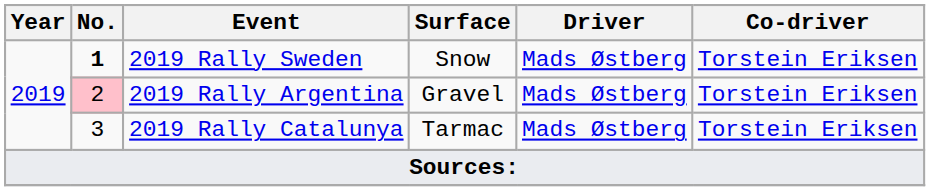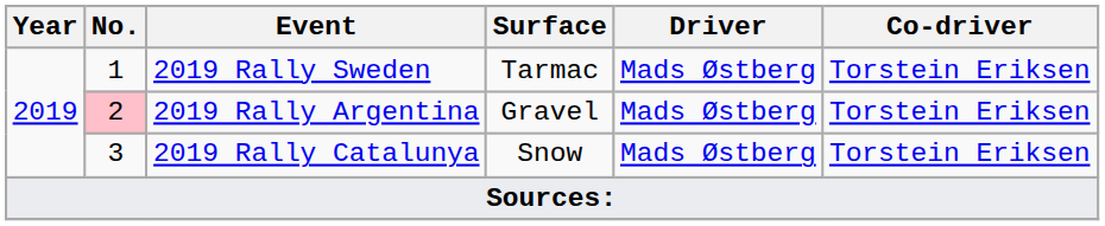2019 Rally Sweden | No.: bold -> normal
2019 Rally Sweden | Surface: Snow -> Tarmac
2019 Rally Catalunya | Surface: Tarmac -> Snow
